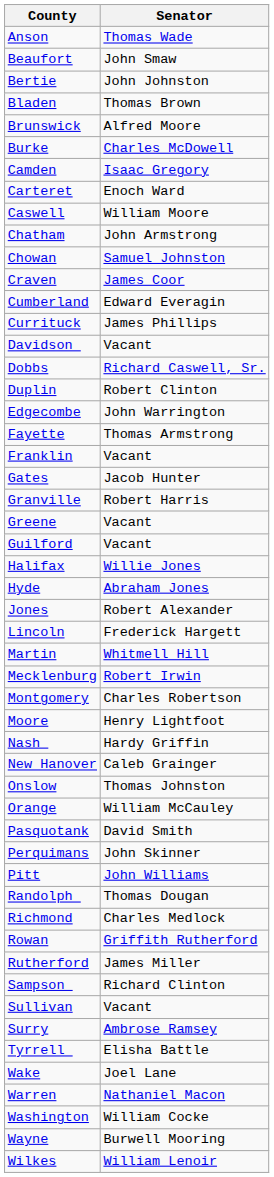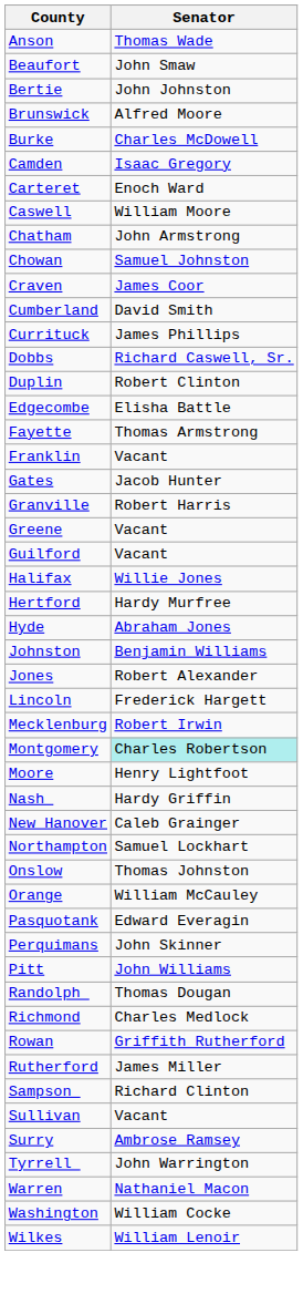- row: Bladen | Thomas Brown
Cumberland | Senator: Edward Everagin -> David Smith
- row: Davidson | Vacant
Edgecombe | Senator: John Warrington -> Elisha Battle
+ row: Hertford | Hardy Murfree
+ row: Johnston | Benjamin Williams
- row: Martin | Whitmell Hill
Montgomery | Senator: no background -> paleturquoise background
+ row: Northampton | Samuel Lockhart
Pasquotank | Senator: David Smith -> Edward Everagin
Tyrrell | Senator: Elisha Battle -> John Warrington
- row: Wake | Joel Lane
- row: Wayne | Burwell Mooring
